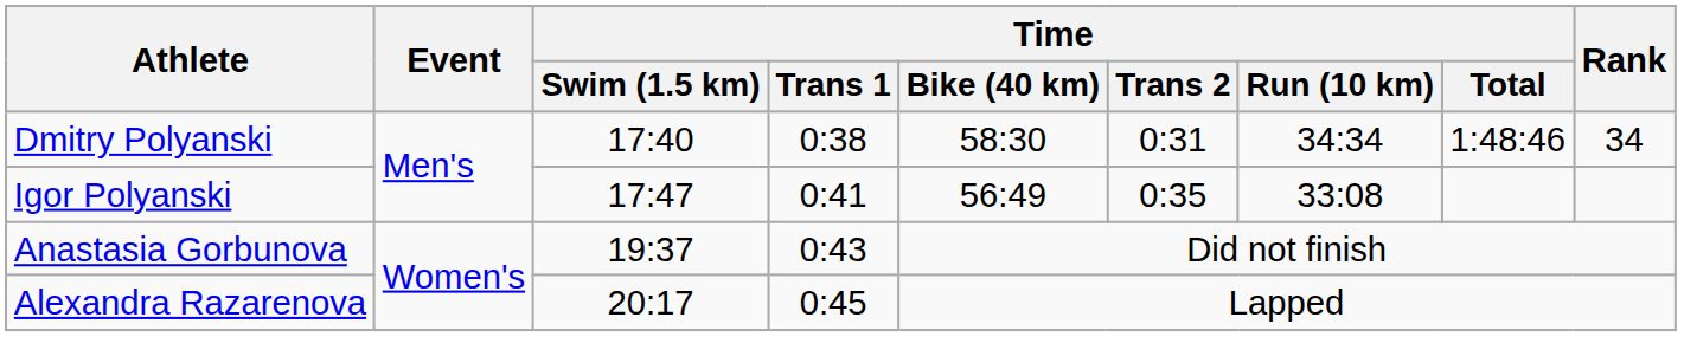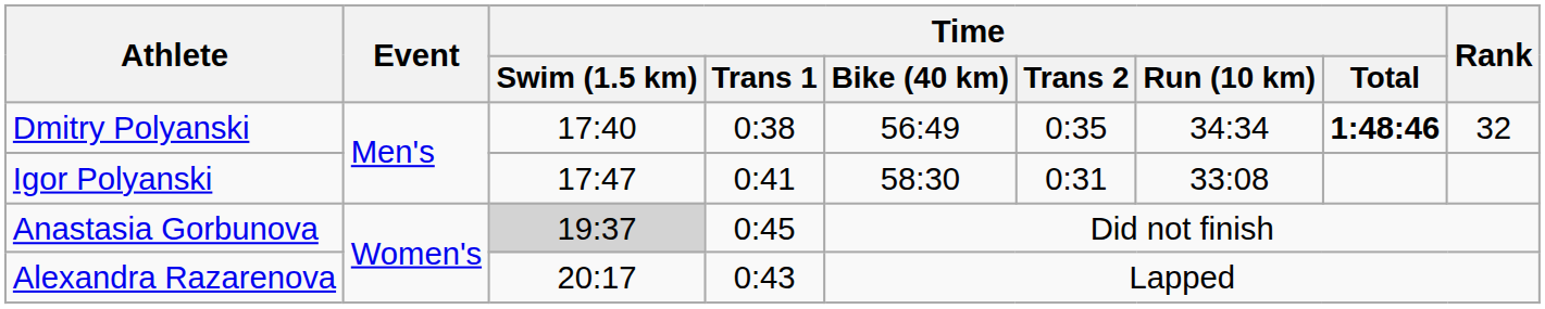Dmitry Polyanski | Time / Bike (40 km): 58:30 -> 56:49
Dmitry Polyanski | Time / Trans 2: 0:31 -> 0:35
Dmitry Polyanski | Time / Total: normal -> bold
Dmitry Polyanski | Rank: 34 -> 32
Igor Polyanski | Time / Bike (40 km): 56:49 -> 58:30
Igor Polyanski | Time / Trans 2: 0:35 -> 0:31
Anastasia Gorbunova | Time / Swim (1.5 km): no background -> lightgrey background
Anastasia Gorbunova | Time / Trans 1: 0:43 -> 0:45
Alexandra Razarenova | Time / Trans 1: 0:45 -> 0:43
